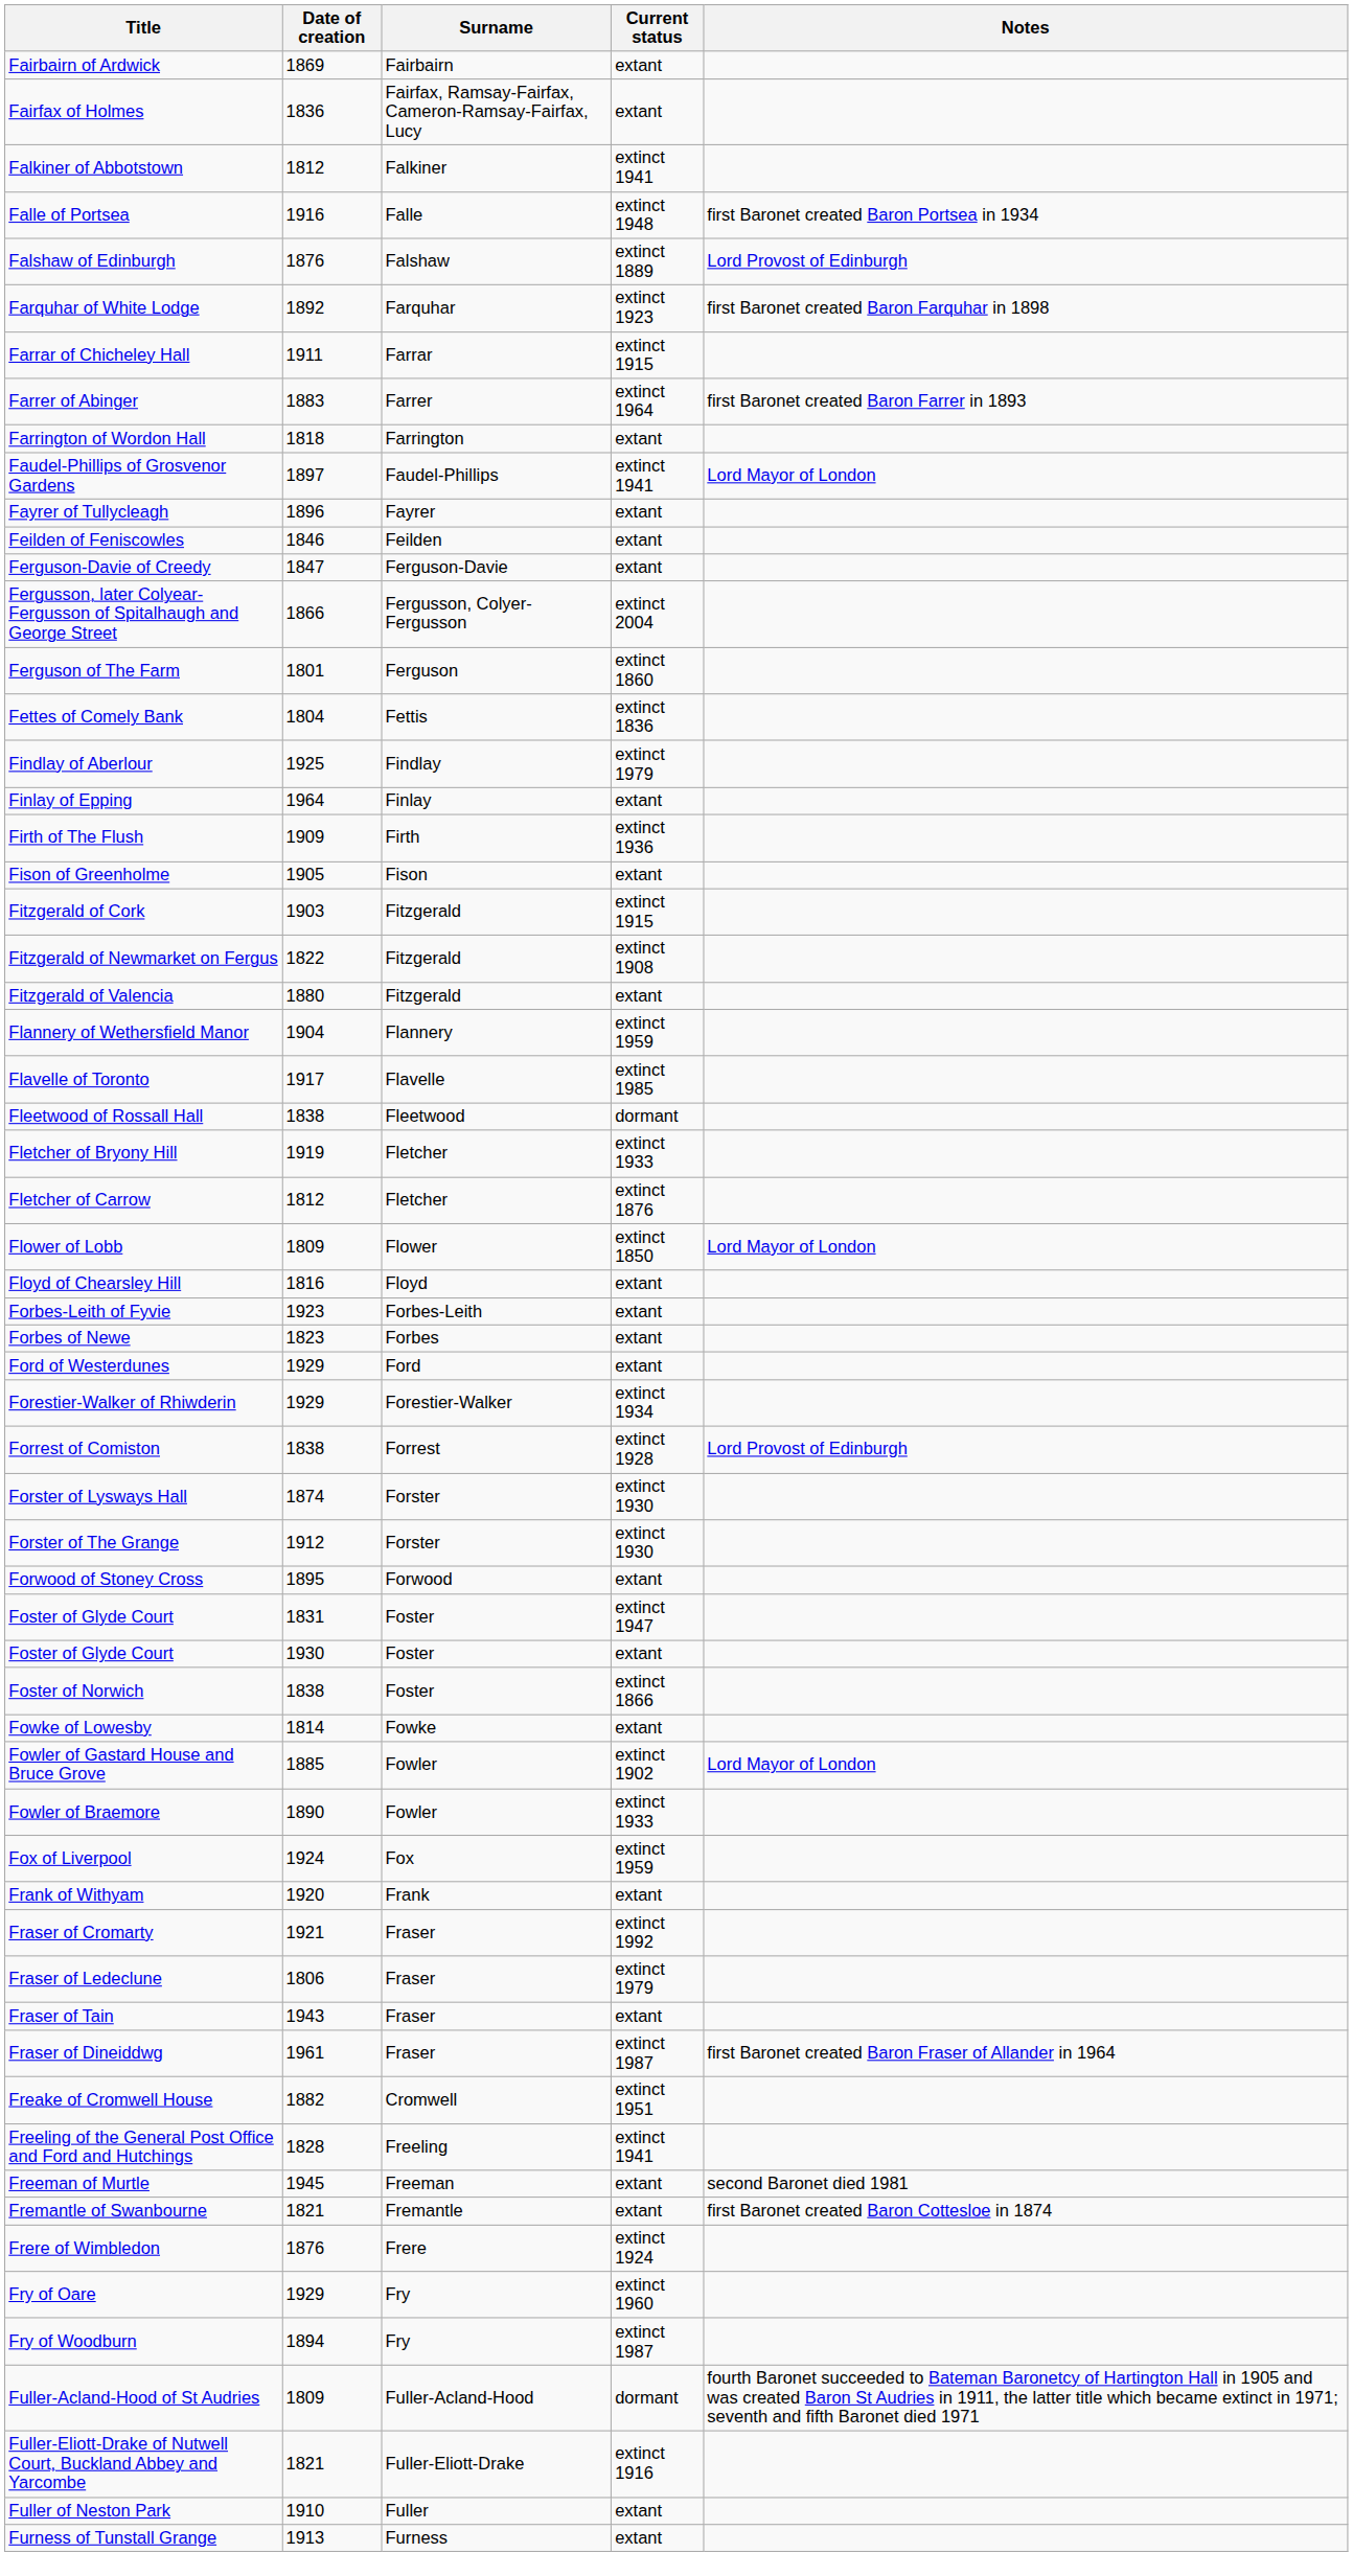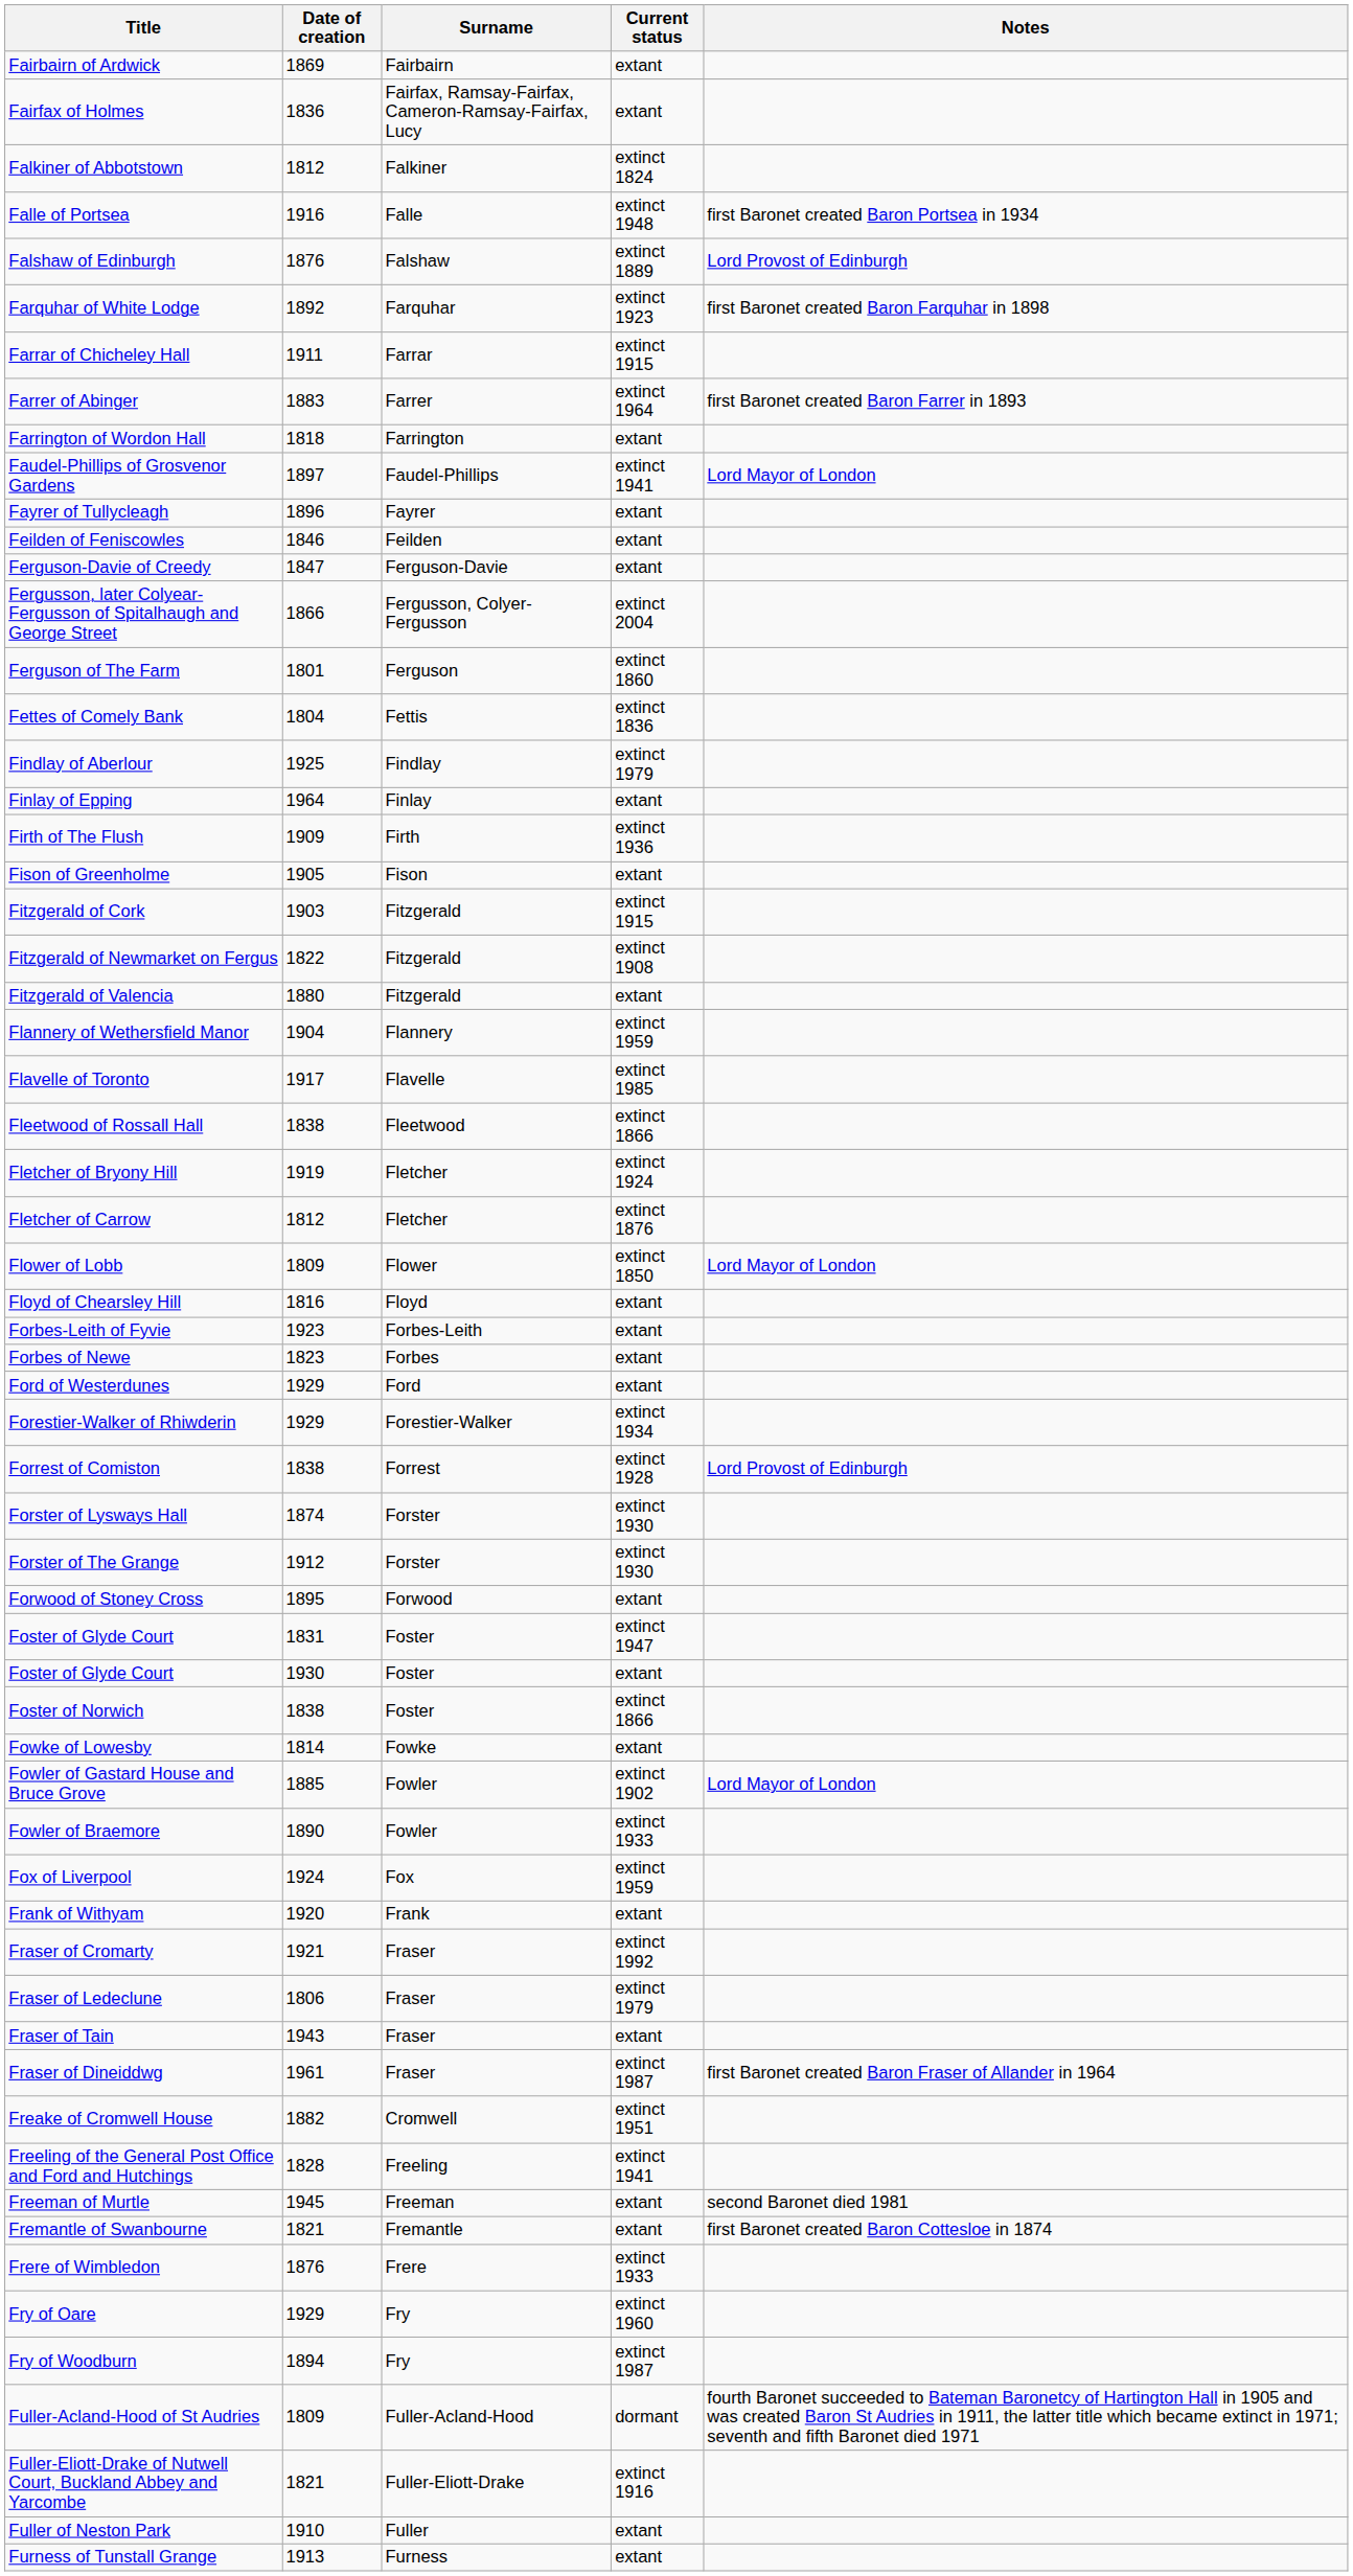Falkiner of Abbotstown | Current status: extinct 1941 -> extinct 1824
Fleetwood of Rossall Hall | Current status: dormant -> extinct 1866
Fletcher of Bryony Hill | Current status: extinct 1933 -> extinct 1924
Frere of Wimbledon | Current status: extinct 1924 -> extinct 1933
